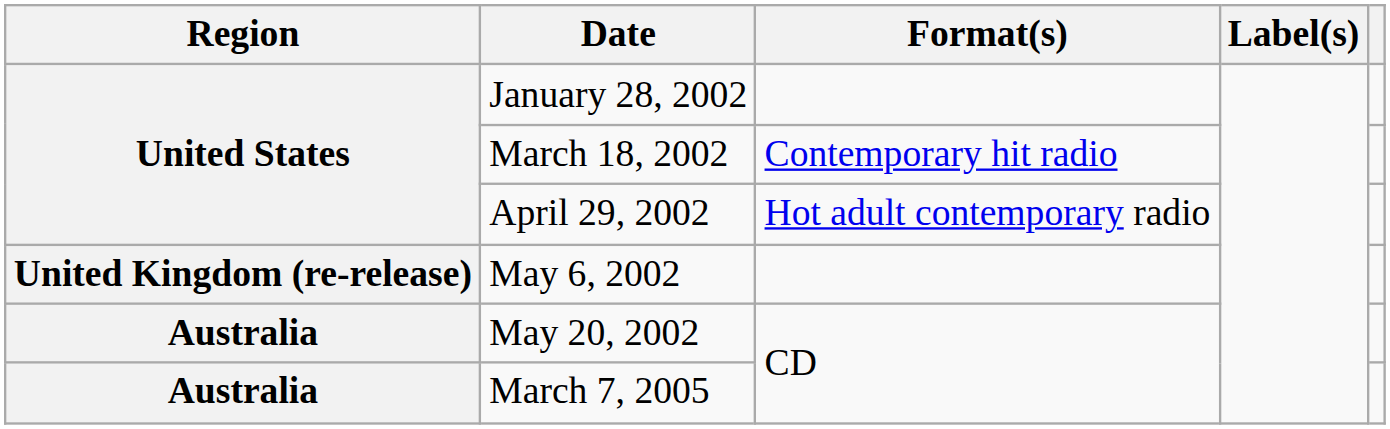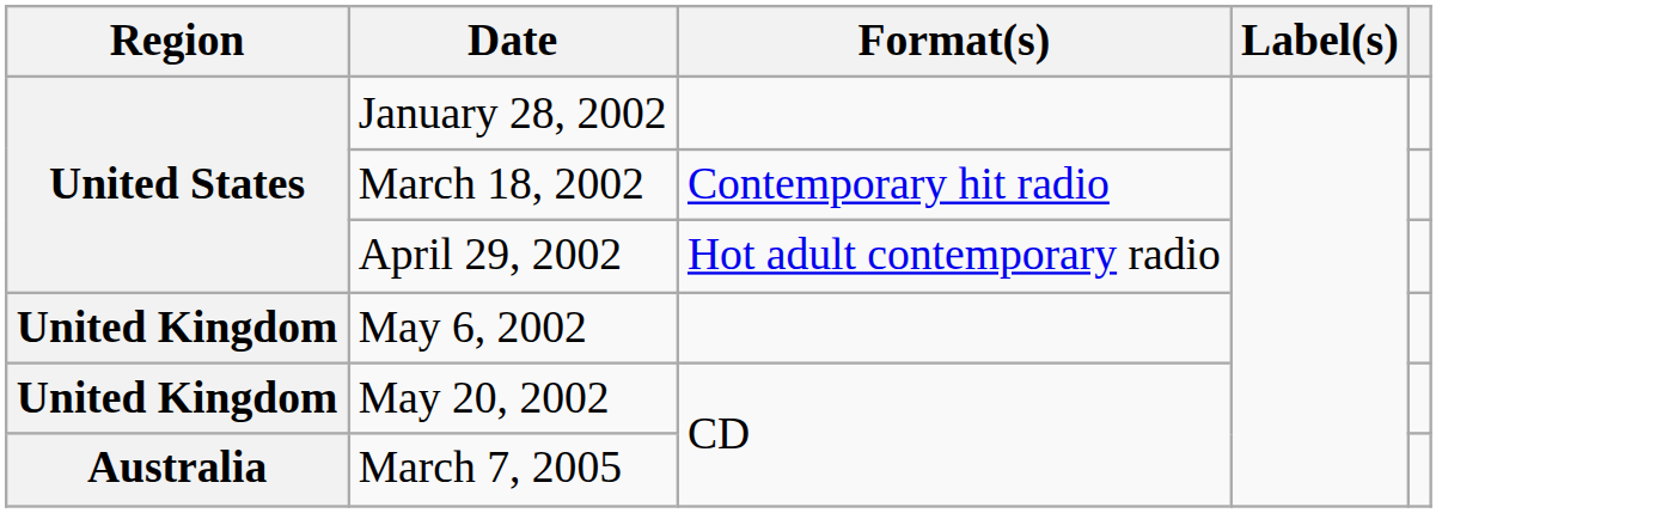May 6, 2002 | Region: United Kingdom (re-release) -> United Kingdom
May 20, 2002 | Region: Australia -> United Kingdom
